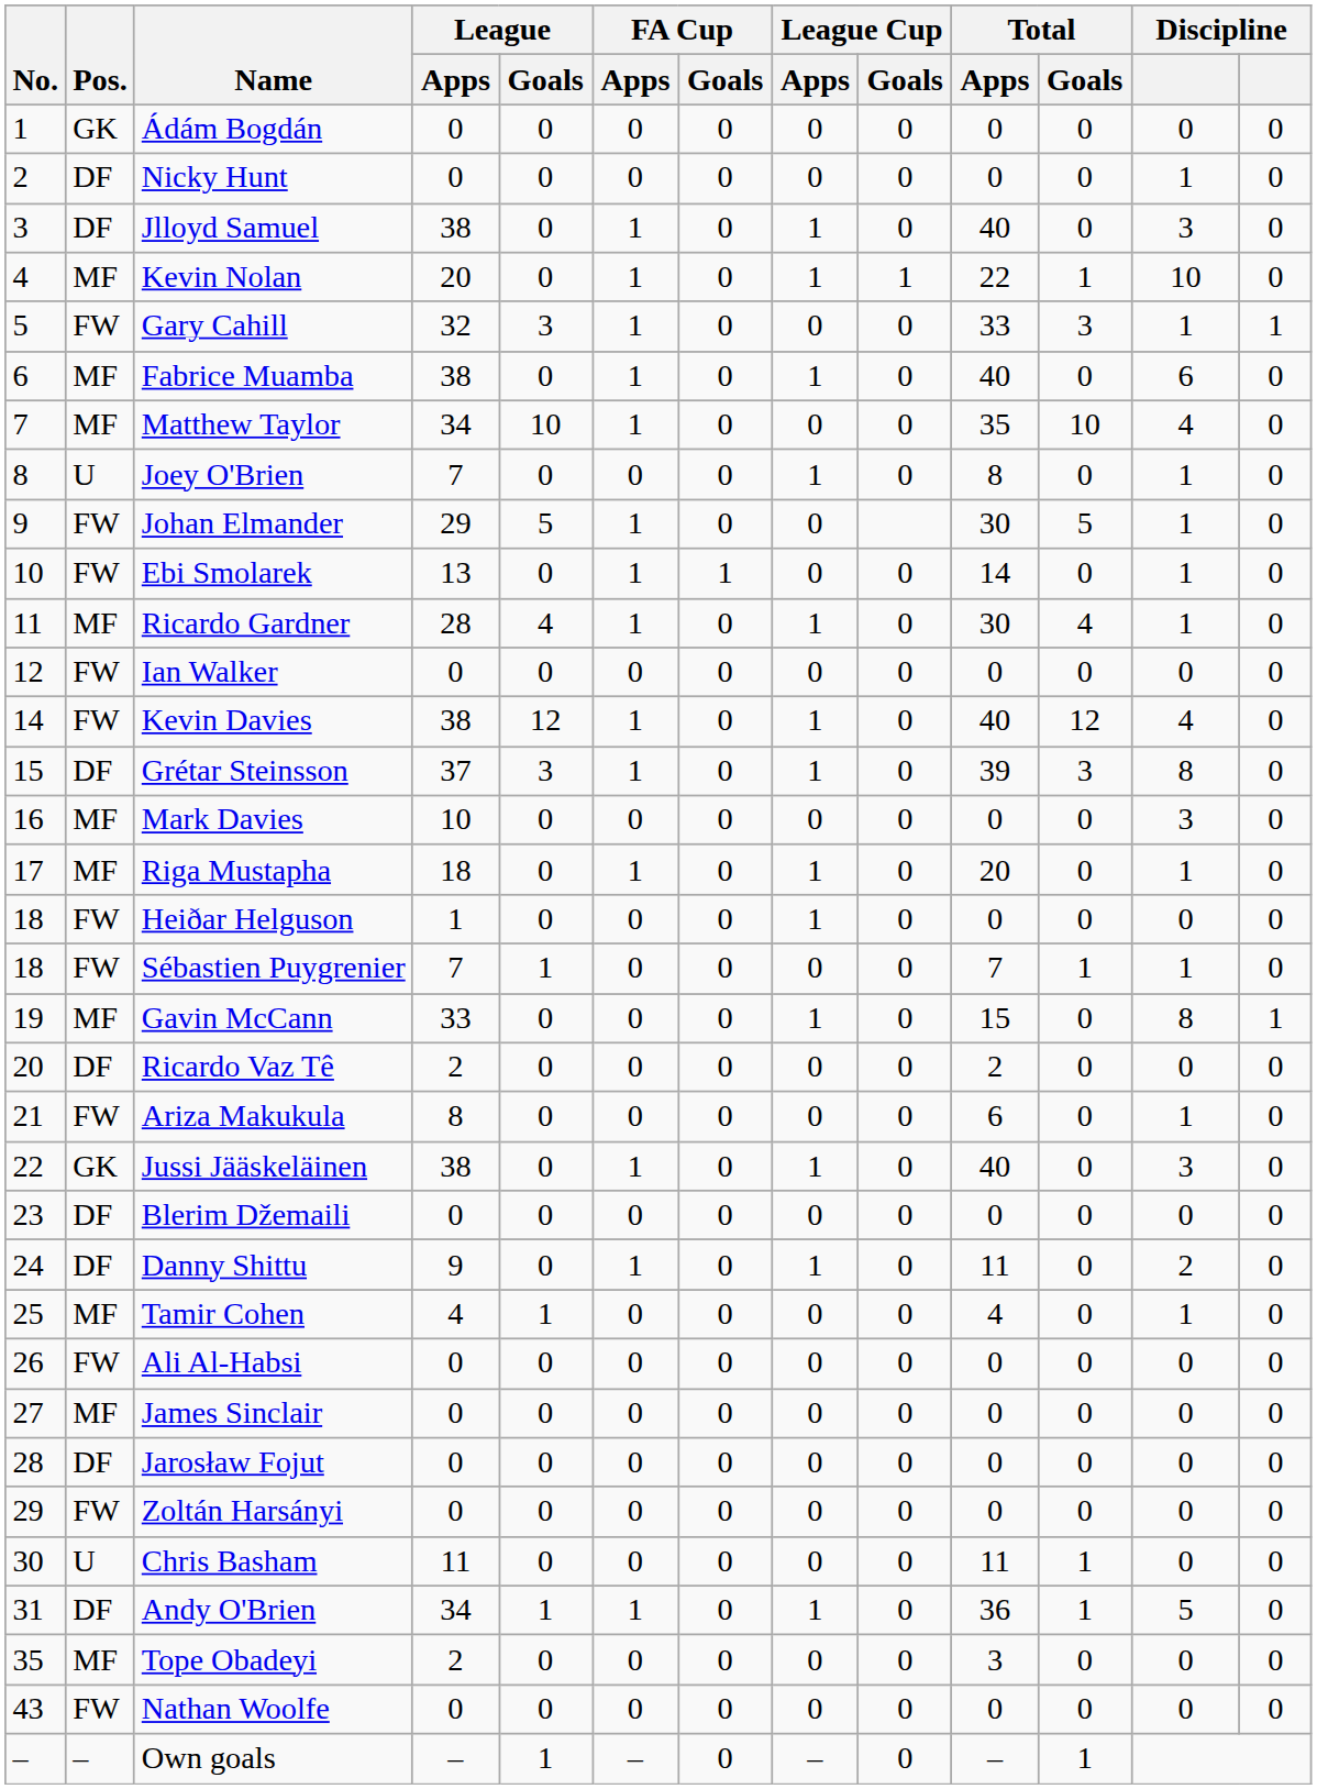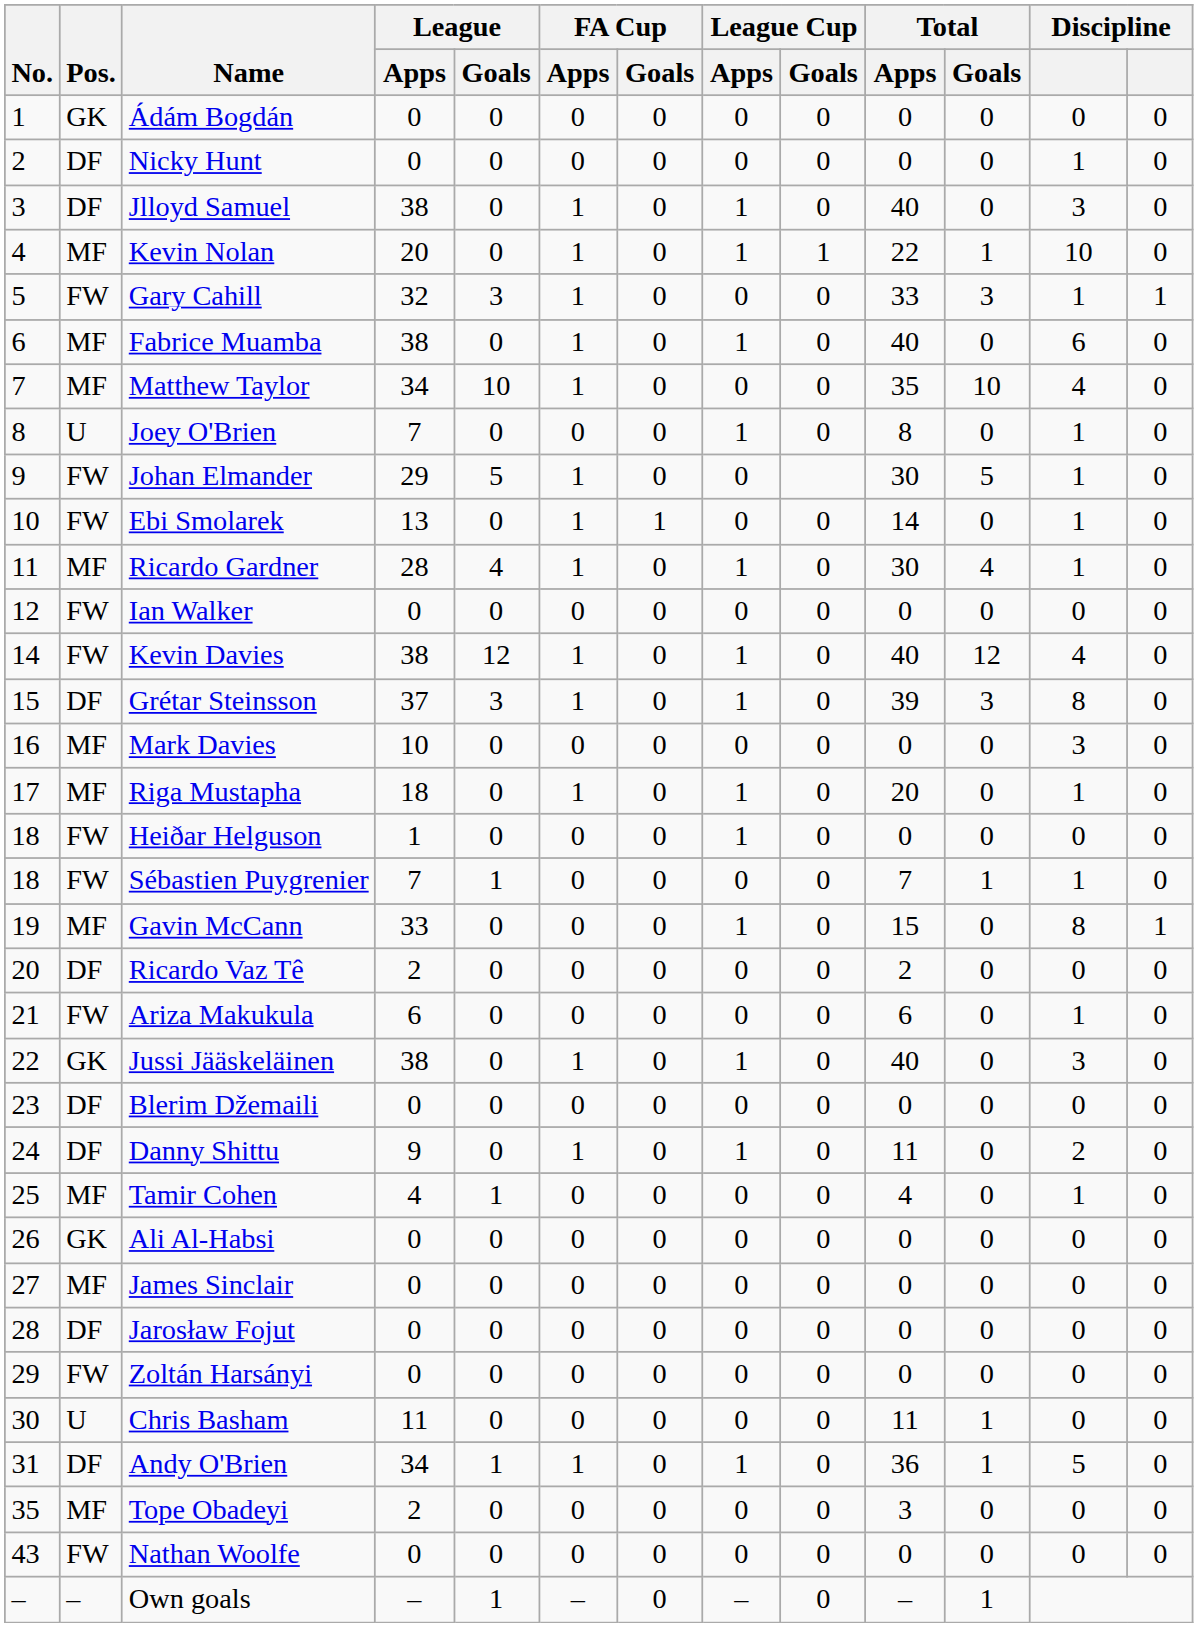Ariza Makukula | League / Apps: 8 -> 6
Ali Al-Habsi | Pos.: FW -> GK
